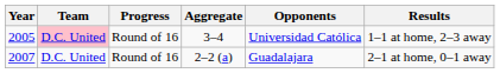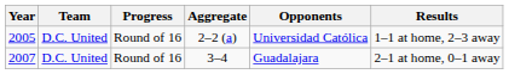2005 | Team: pink background -> no background
2005 | Aggregate: 3–4 -> 2–2 (a)
2007 | Aggregate: 2–2 (a) -> 3–4
